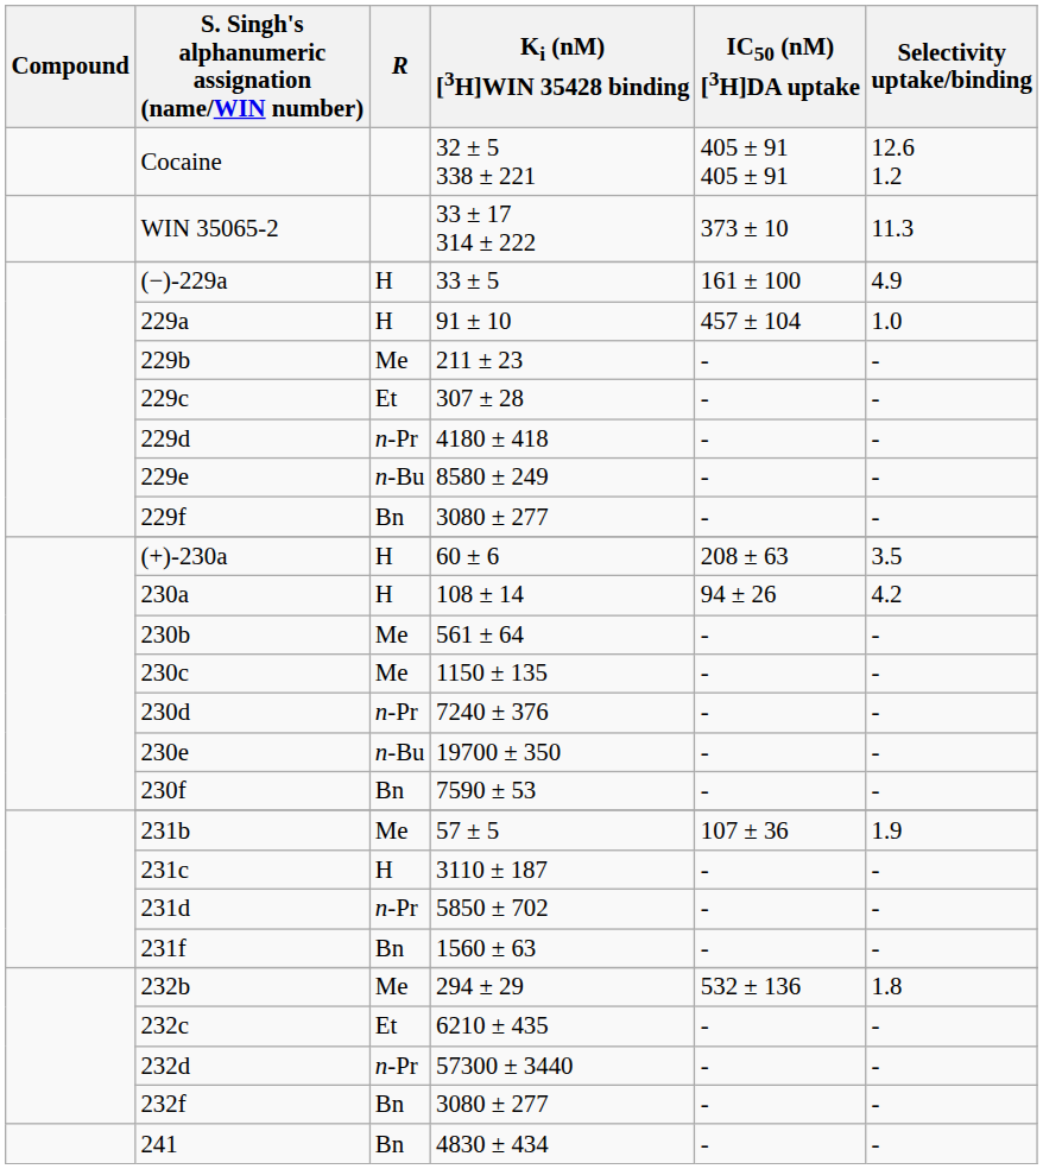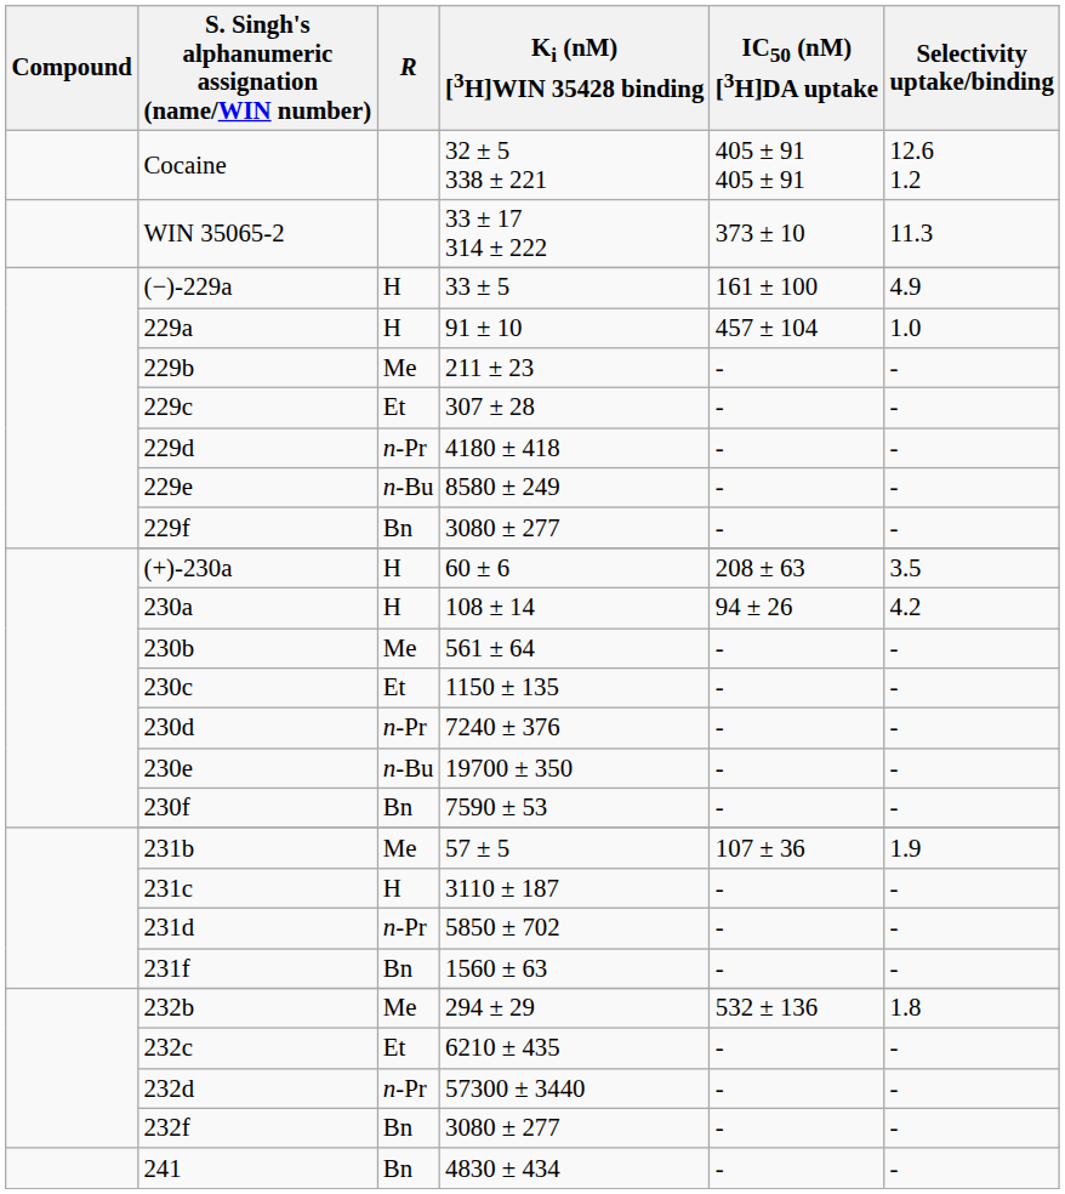230c | R: Me -> Et
